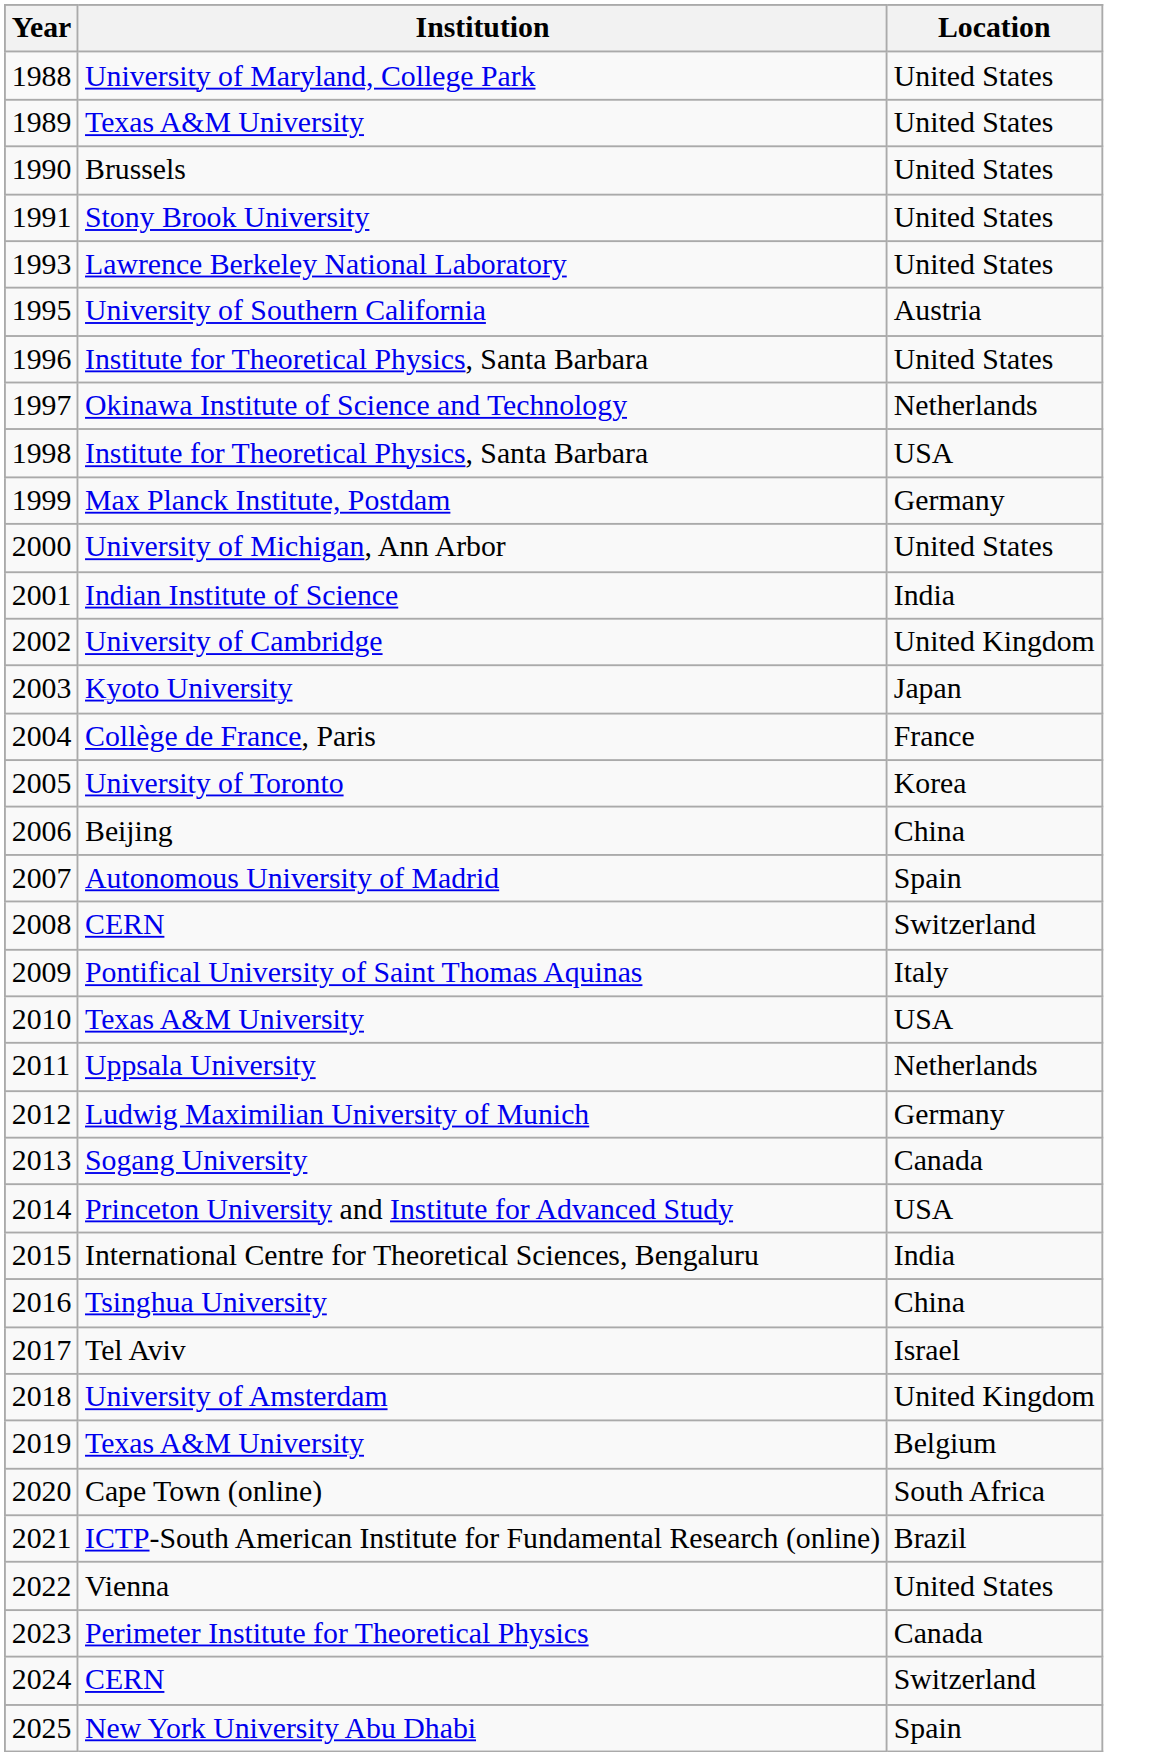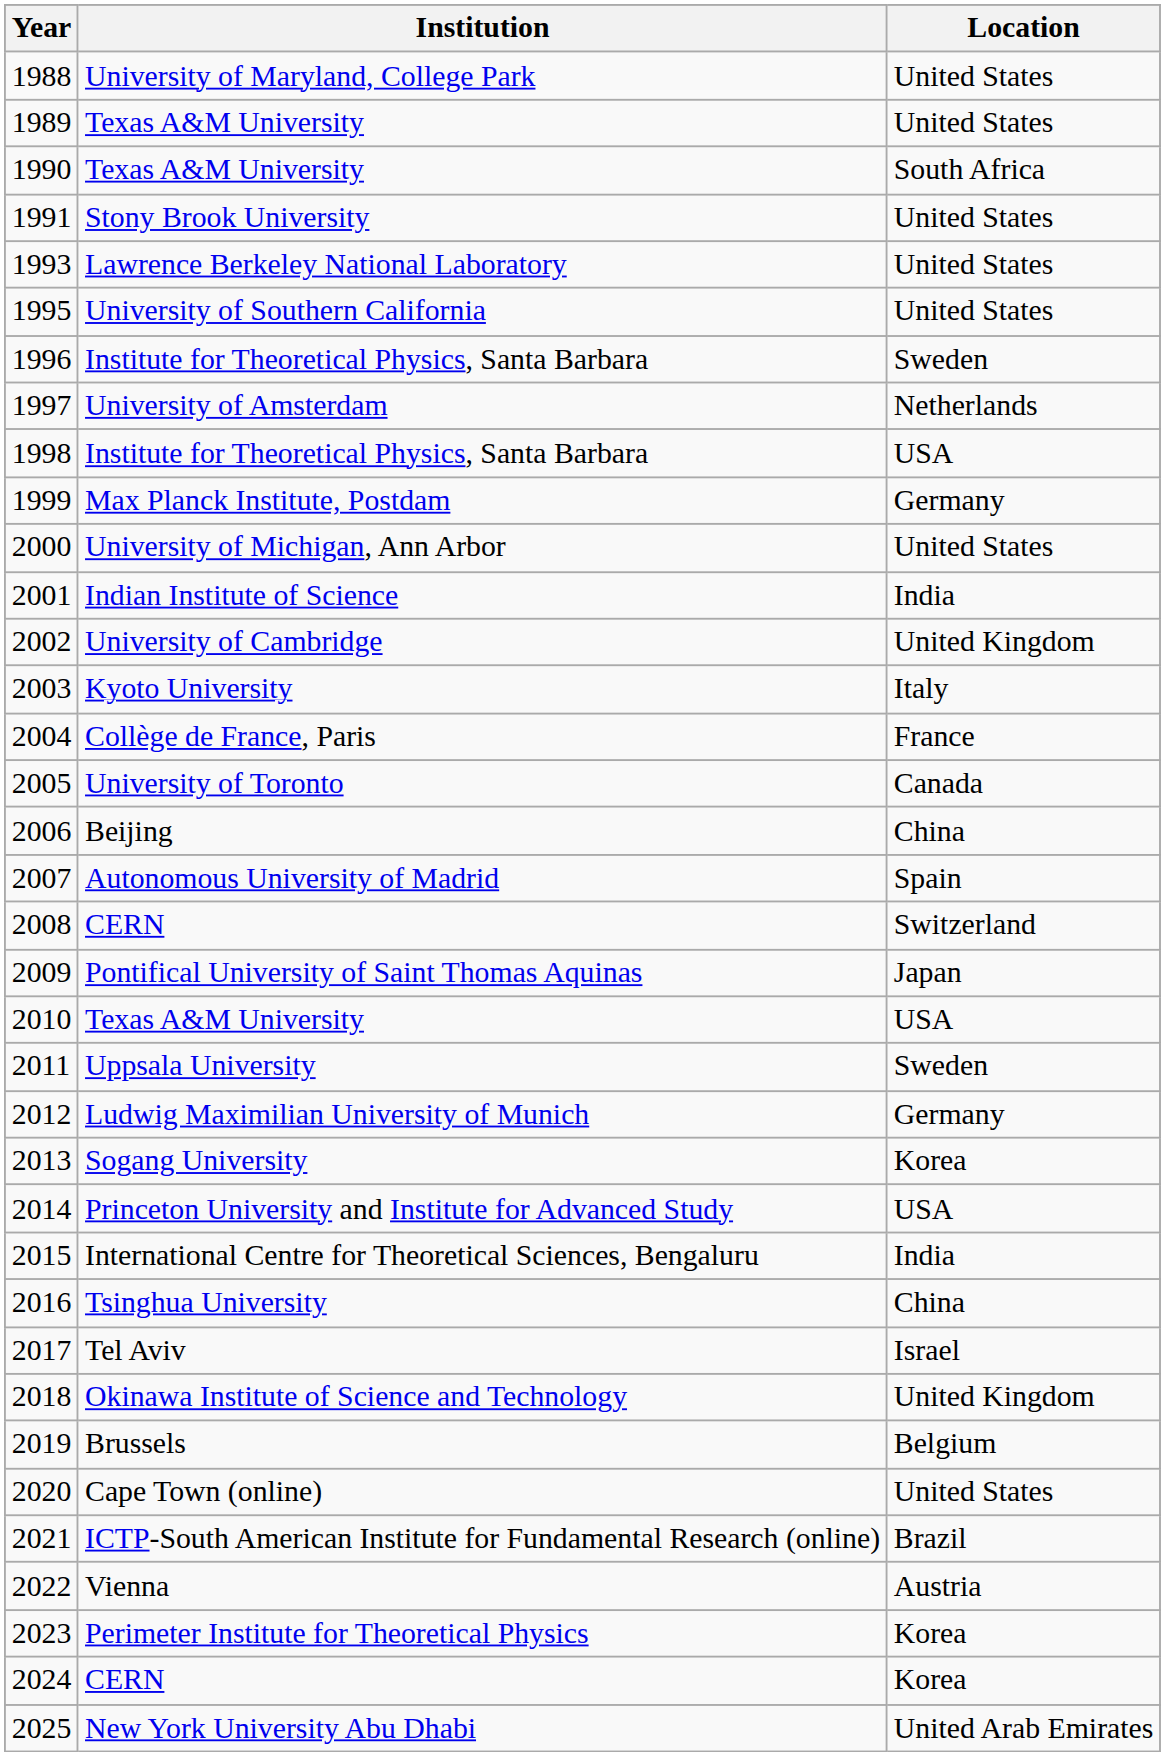1990 | Institution: Brussels -> Texas A&M University
1990 | Location: United States -> South Africa
1995 | Location: Austria -> United States
1996 | Location: United States -> Sweden
1997 | Institution: Okinawa Institute of Science and Technology -> University of Amsterdam
2003 | Location: Japan -> Italy
2005 | Location: Korea -> Canada
2009 | Location: Italy -> Japan
2011 | Location: Netherlands -> Sweden
2013 | Location: Canada -> Korea
2018 | Institution: University of Amsterdam -> Okinawa Institute of Science and Technology
2019 | Institution: Texas A&M University -> Brussels
2020 | Location: South Africa -> United States
2022 | Location: United States -> Austria
2023 | Location: Canada -> Korea
2024 | Location: Switzerland -> Korea
2025 | Location: Spain -> United Arab Emirates
